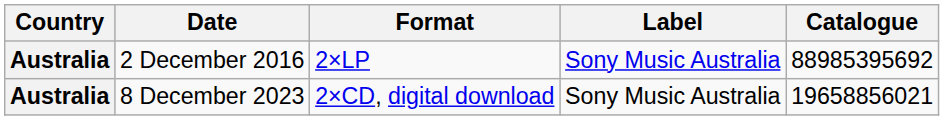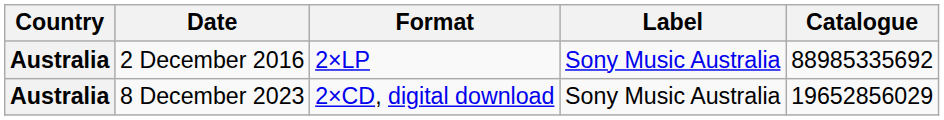2 December 2016 | Catalogue: 88985395692 -> 88985335692
8 December 2023 | Catalogue: 19658856021 -> 19652856029
